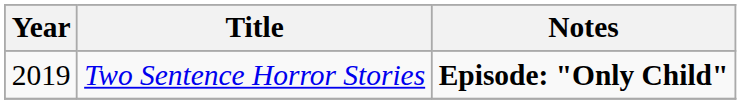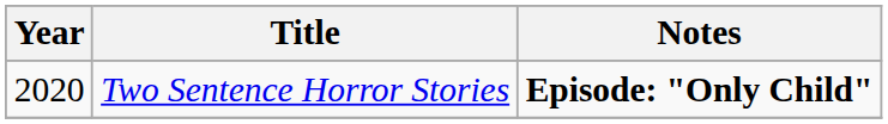Two Sentence Horror Stories | Year: 2019 -> 2020
